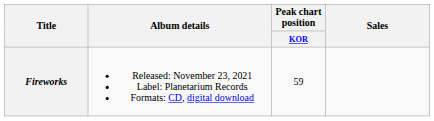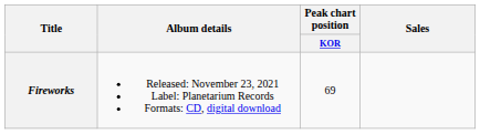Fireworks | Peak chart position / KOR: 59 -> 69
